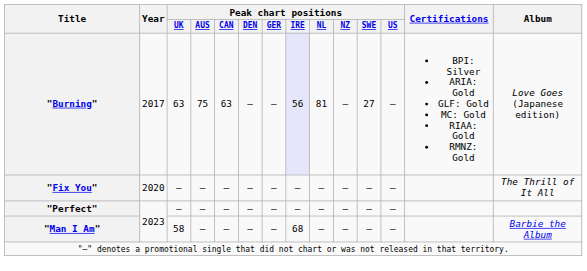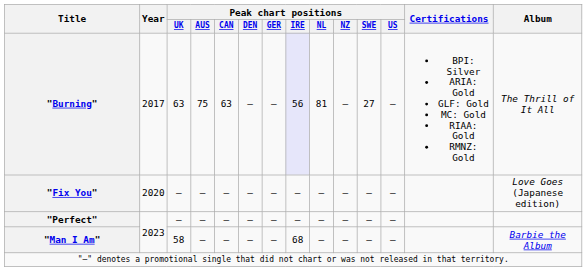"Burning" | Album: Love Goes (Japanese edition) -> The Thrill of It All
"Fix You" | Album: The Thrill of It All -> Love Goes (Japanese edition)
